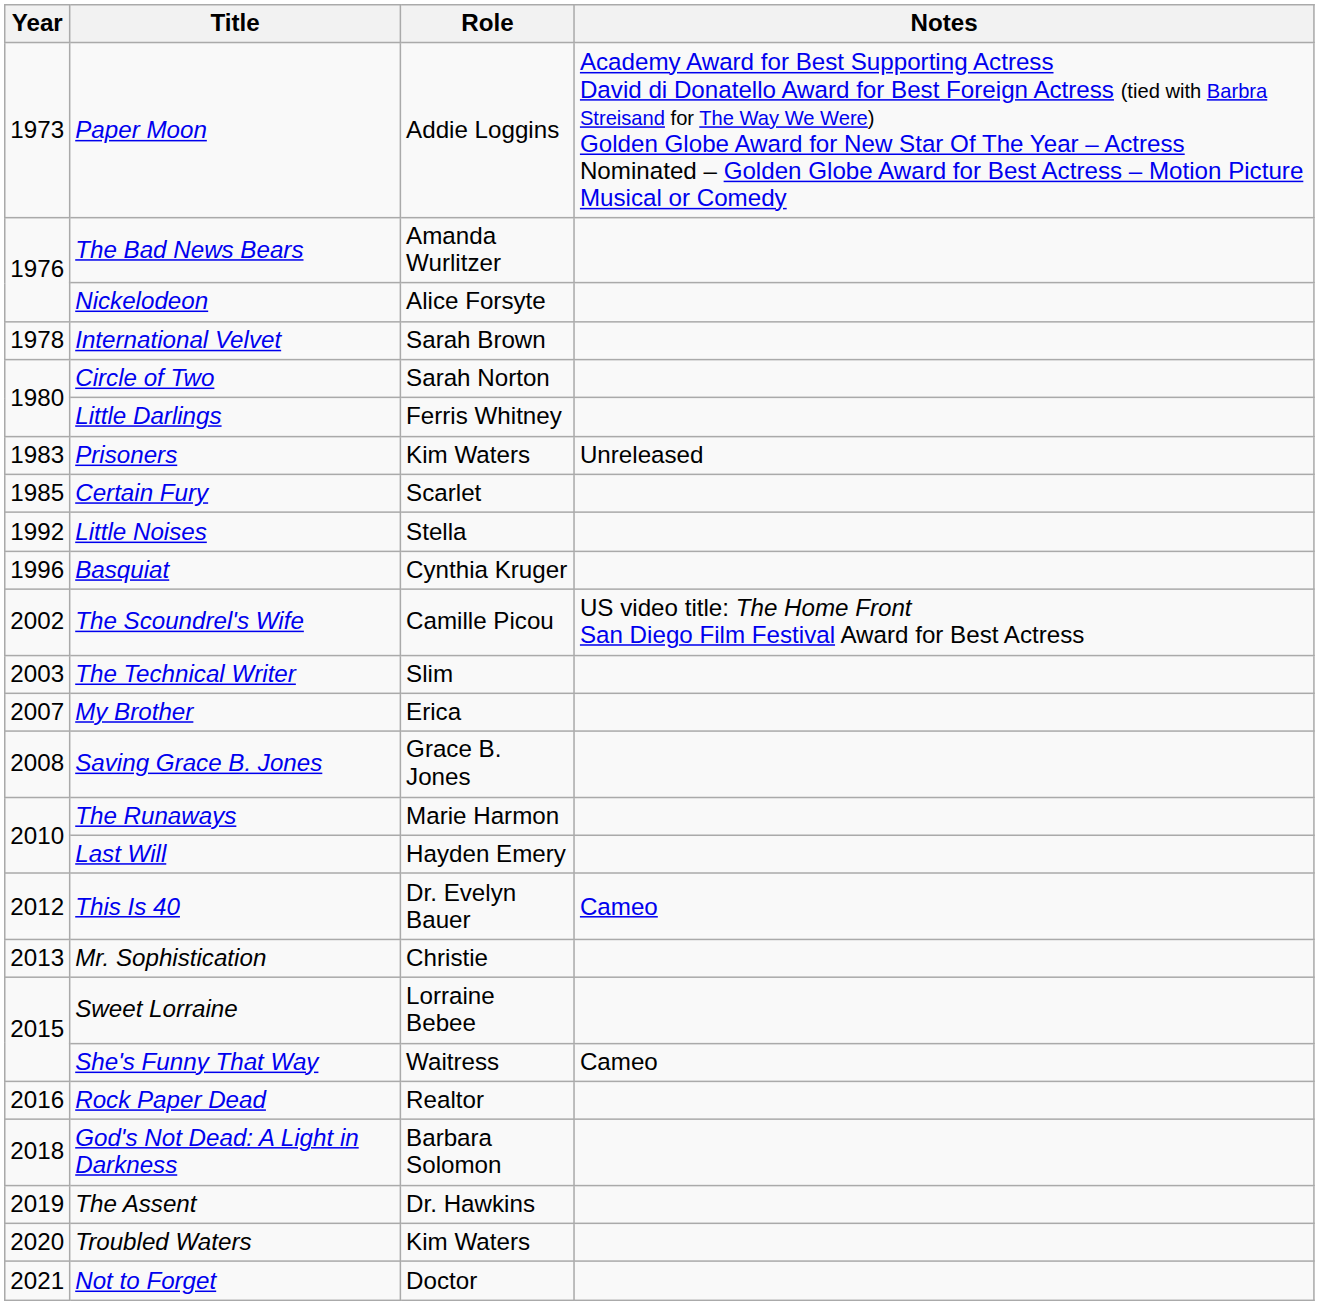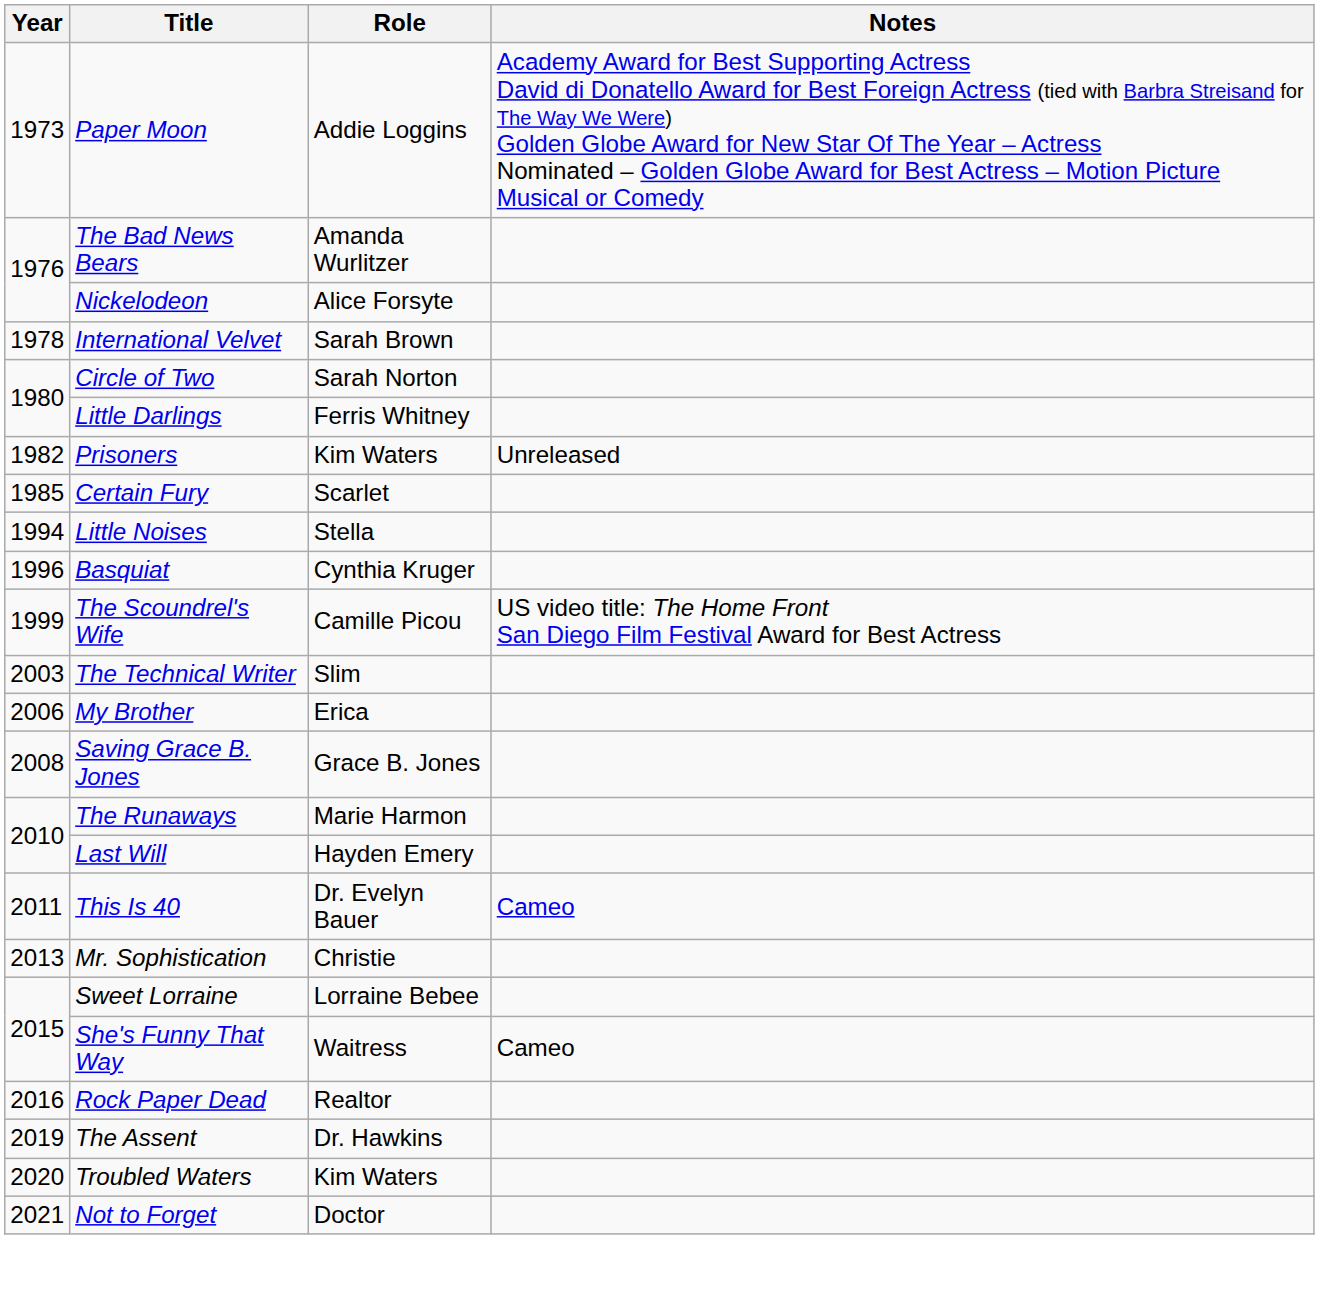Prisoners | Year: 1983 -> 1982
Little Noises | Year: 1992 -> 1994
The Scoundrel's Wife | Year: 2002 -> 1999
My Brother | Year: 2007 -> 2006
This Is 40 | Year: 2012 -> 2011
- row: 2018 | God's Not Dead: A Light in Darkness | Barbara Solomon
